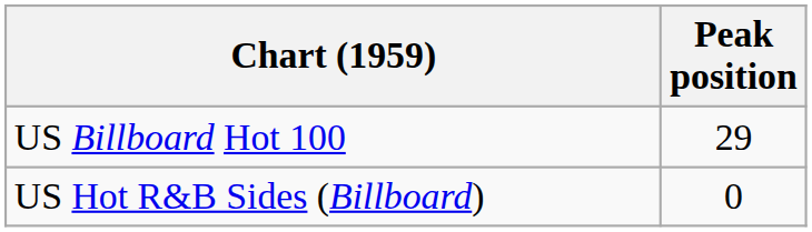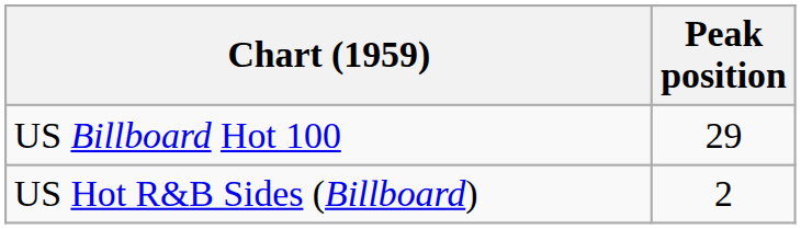US Hot R&B Sides (Billboard) | Peak position: 0 -> 2
